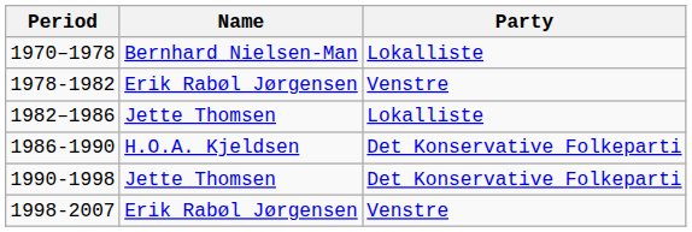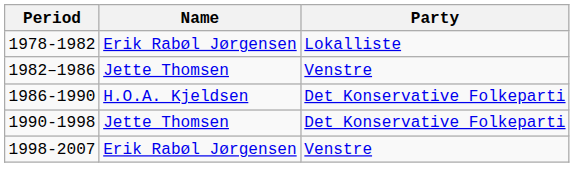- row: 1970–1978 | Bernhard Nielsen-Man | Lokalliste
1978-1982 | Party: Venstre -> Lokalliste
1982–1986 | Party: Lokalliste -> Venstre
